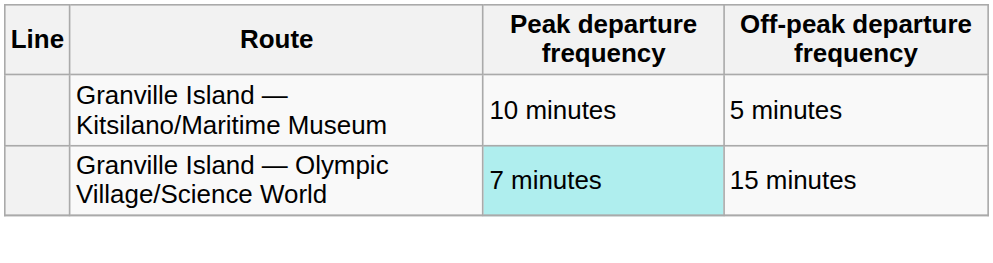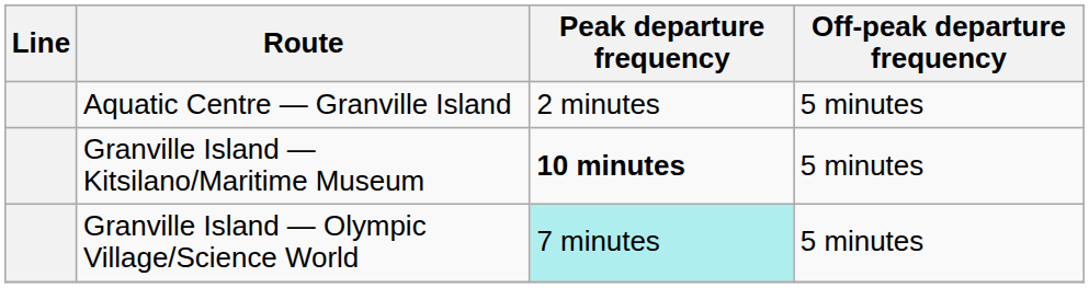+ row: Aquatic Centre — Granville Island | 2 minutes | 5 minutes
Granville Island — Kitsilano/Maritime Museum | Peak departure frequency: normal -> bold
Granville Island — Olympic Village/Science World | Off-peak departure frequency: 15 minutes -> 5 minutes
